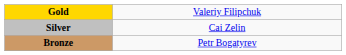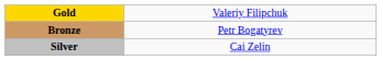rows swapped: Silver <-> Bronze
